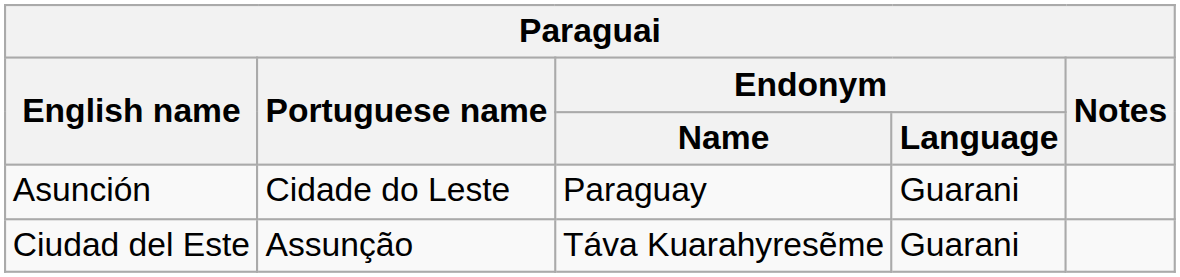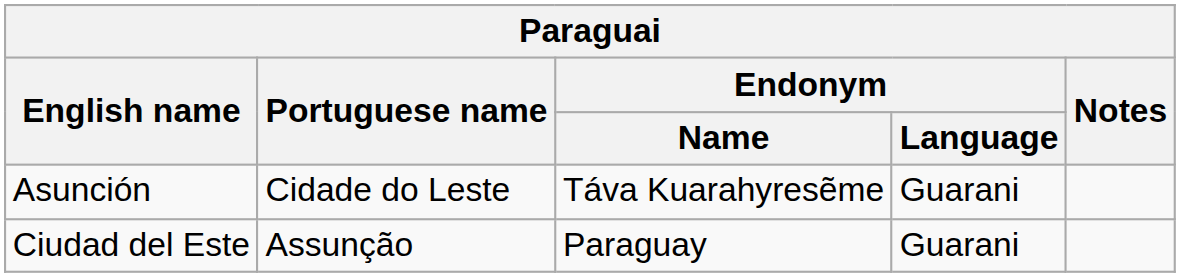Asunción | Endonym / Name: Paraguay -> Táva Kuarahyresẽme
Ciudad del Este | Endonym / Name: Táva Kuarahyresẽme -> Paraguay
